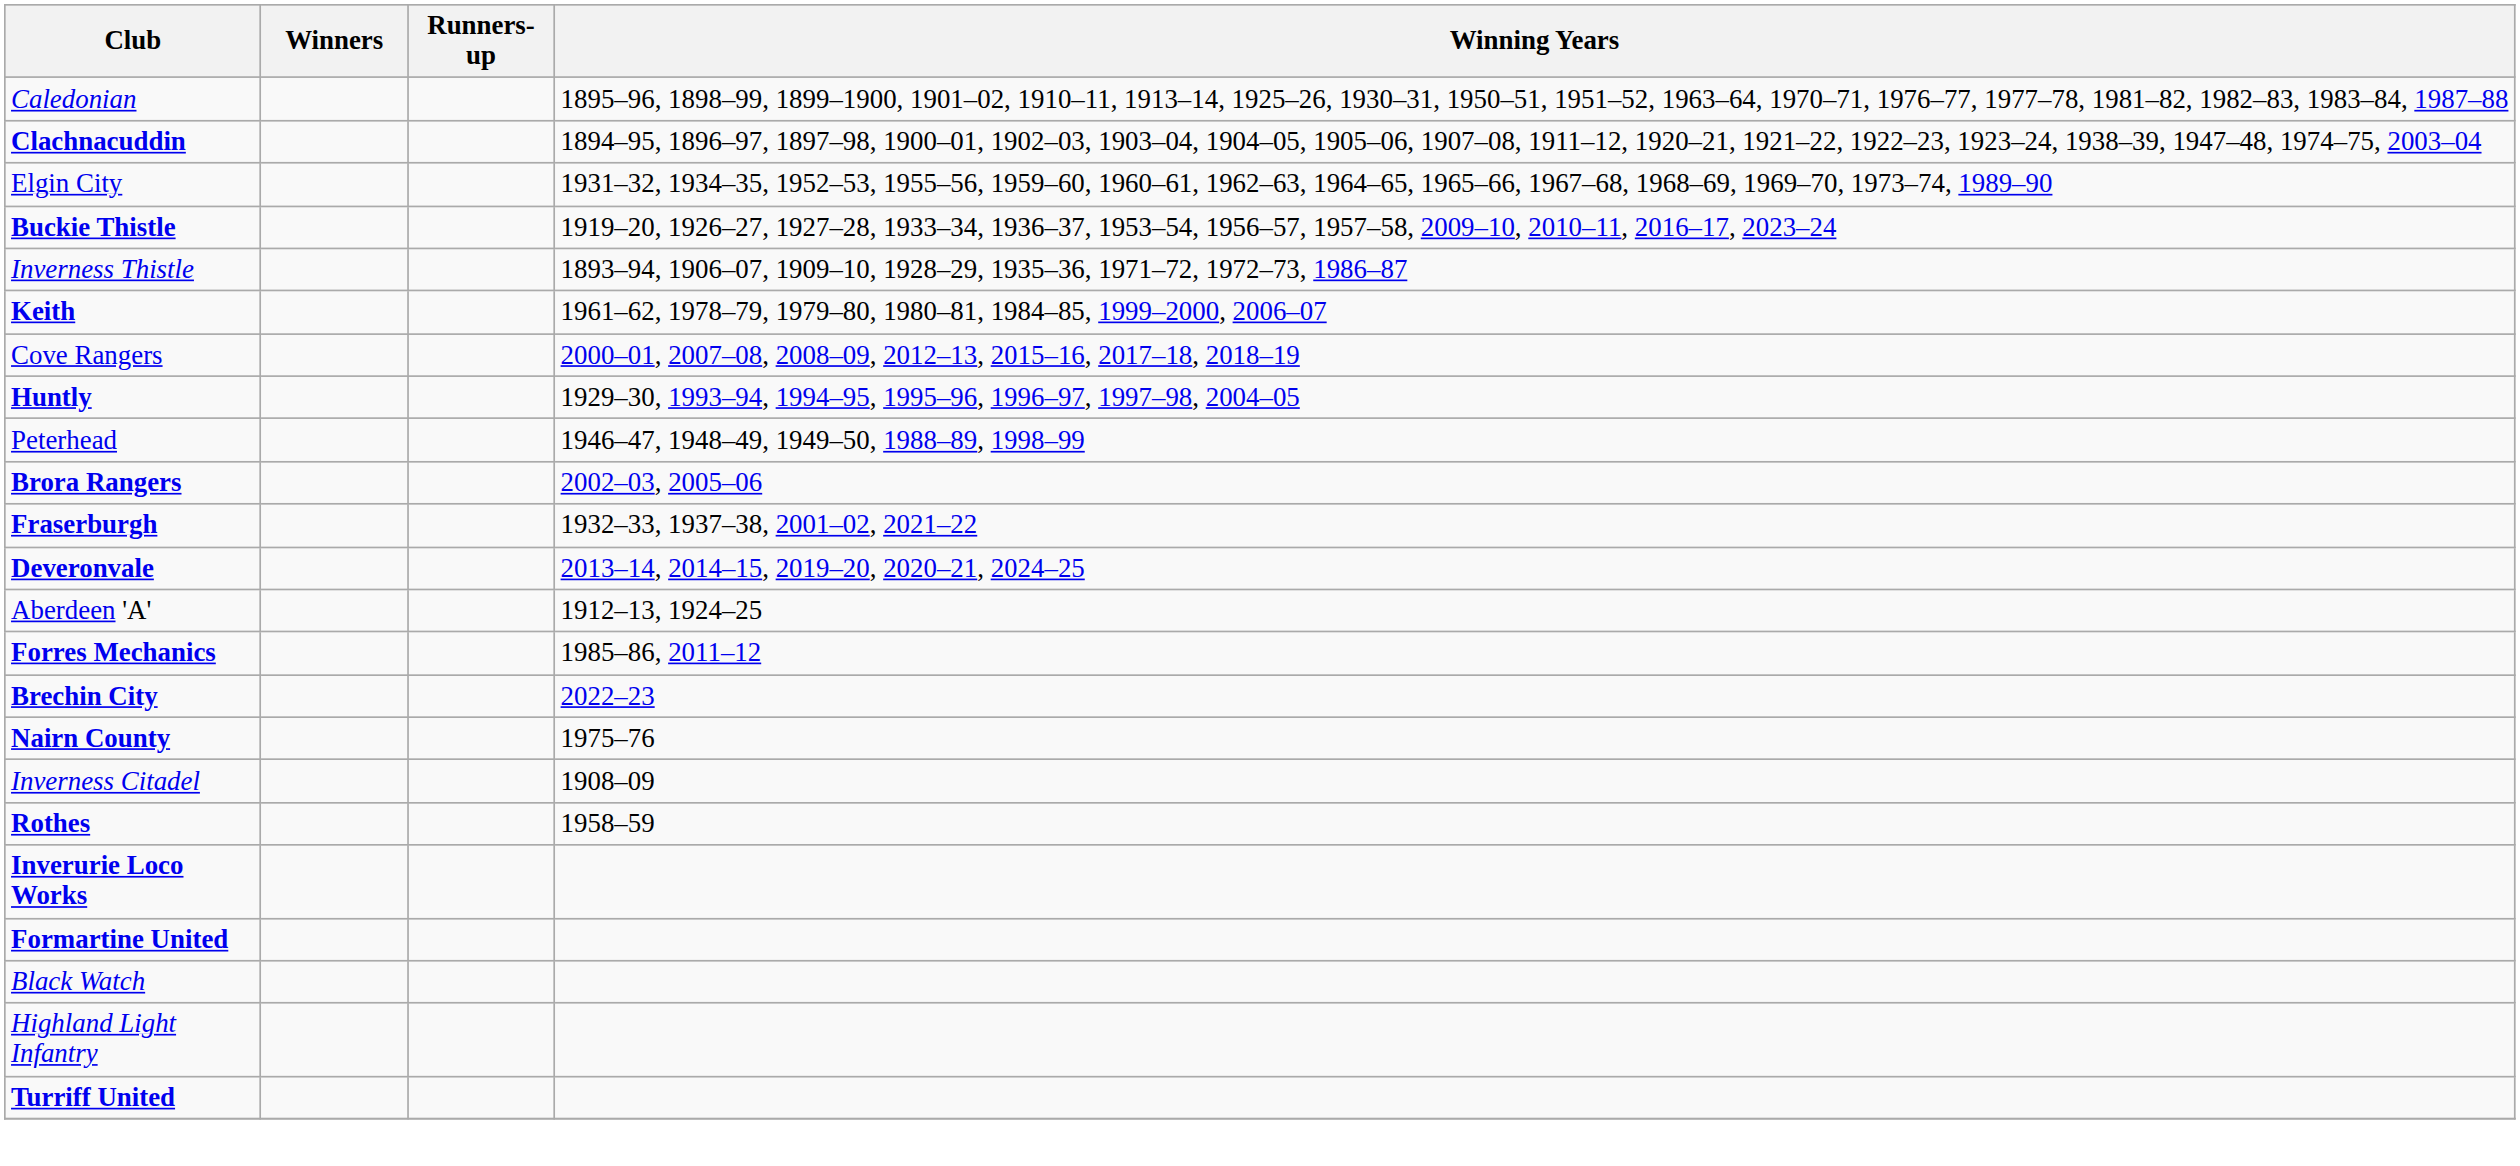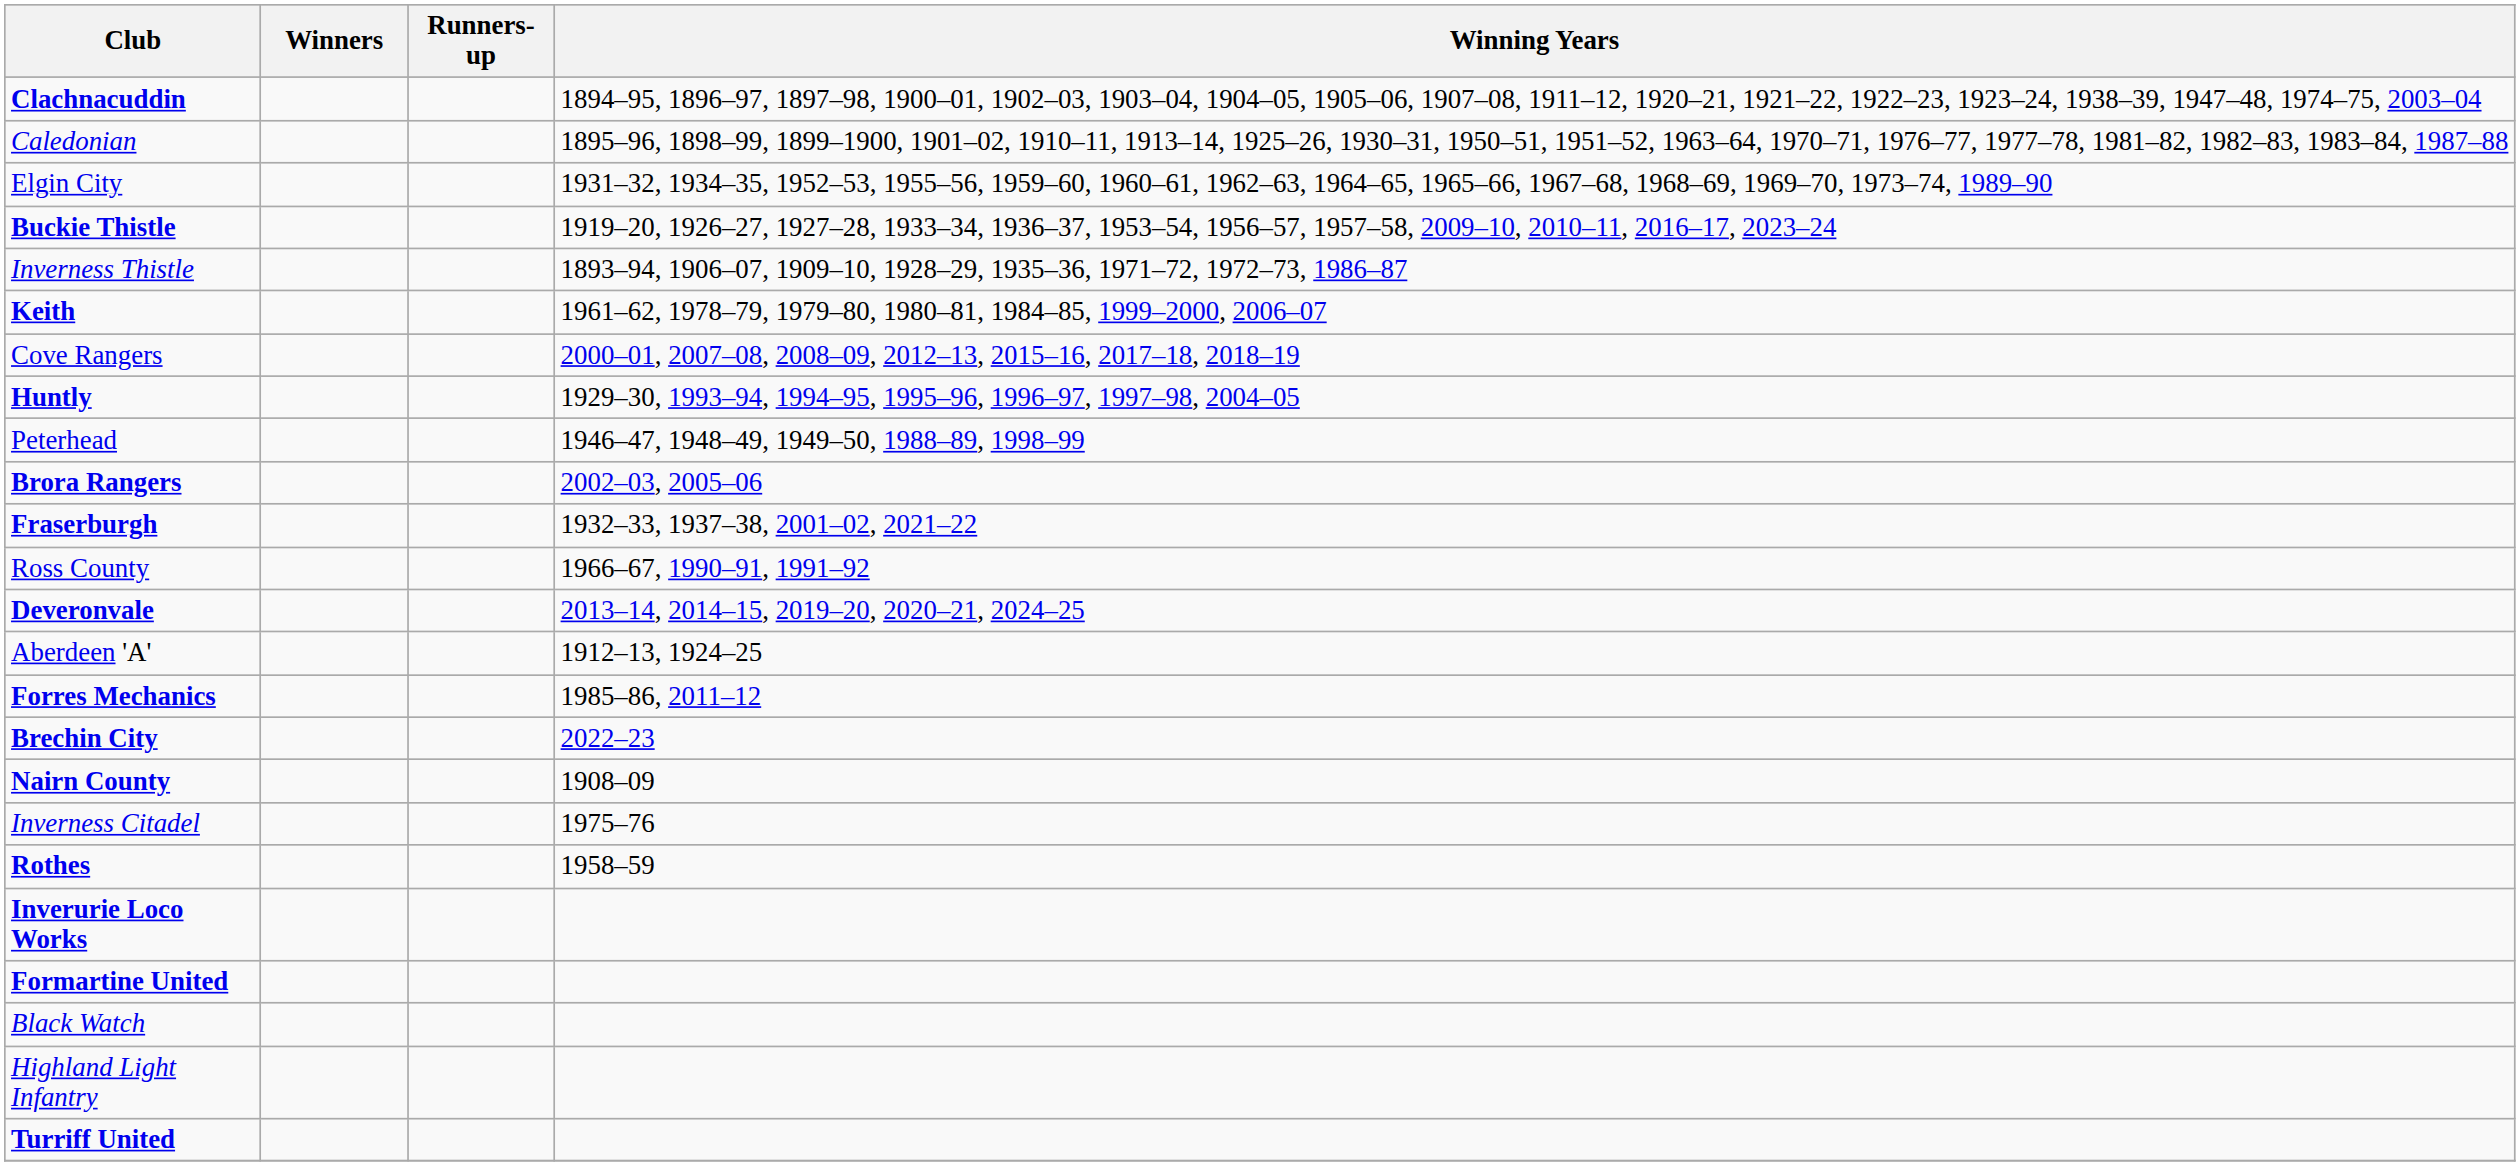rows swapped: Caledonian <-> Clachnacuddin
+ row: Ross County | 1966–67, 1990–91, 1991–92
Nairn County | Winning Years: 1975–76 -> 1908–09
Inverness Citadel | Winning Years: 1908–09 -> 1975–76
